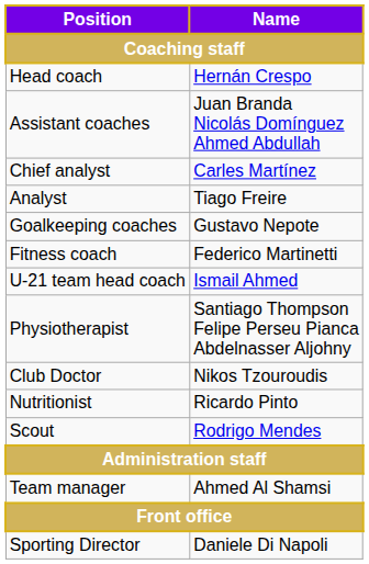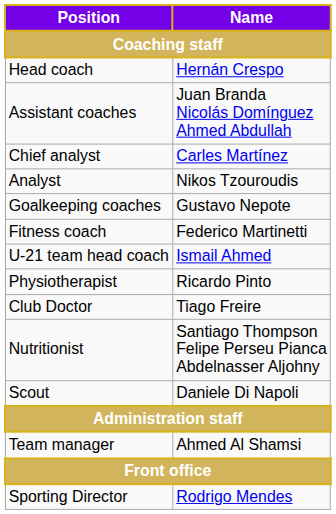Analyst | Name: Tiago Freire -> Nikos Tzouroudis
Physiotherapist | Name: Santiago Thompson Felipe Perseu Pianca Abdelnasser Aljohny -> Ricardo Pinto
Club Doctor | Name: Nikos Tzouroudis -> Tiago Freire
Nutritionist | Name: Ricardo Pinto -> Santiago Thompson Felipe Perseu Pianca Abdelnasser Aljohny
Scout | Name: Rodrigo Mendes -> Daniele Di Napoli
Sporting Director | Name: Daniele Di Napoli -> Rodrigo Mendes
